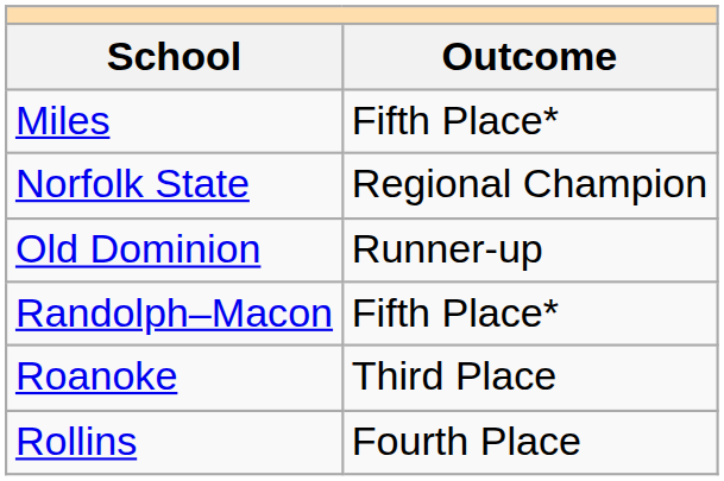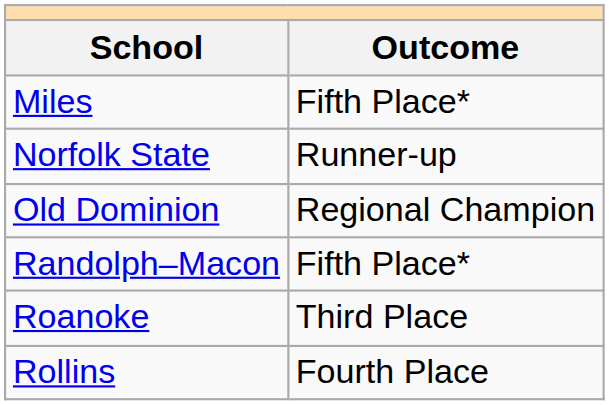Norfolk State | Outcome: Regional Champion -> Runner-up
Old Dominion | Outcome: Runner-up -> Regional Champion
